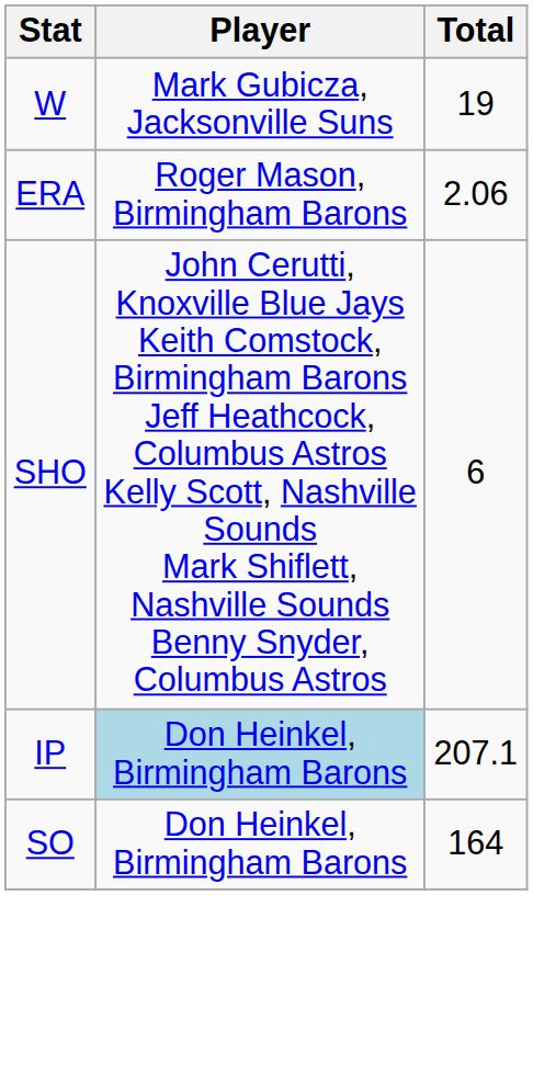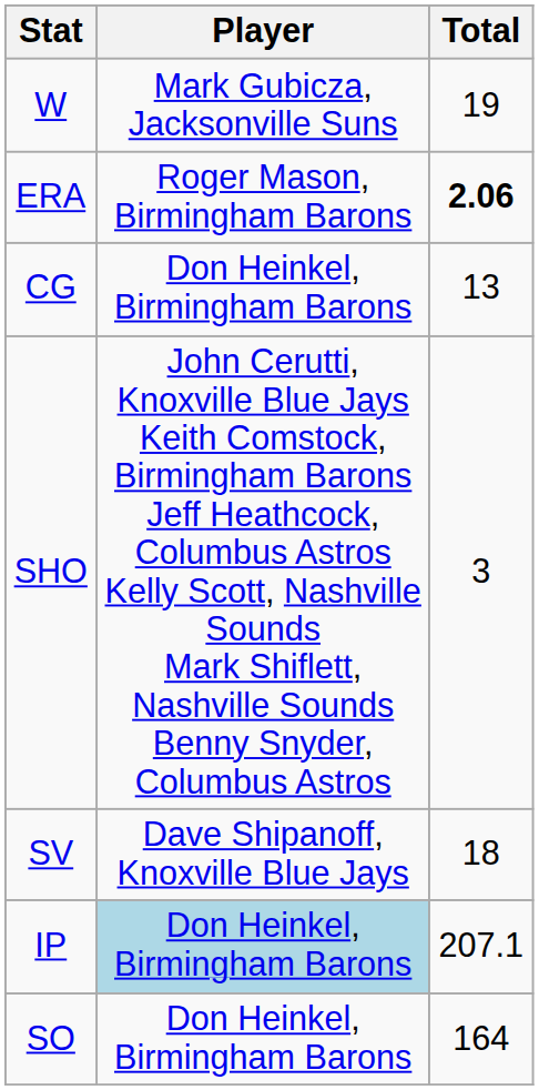ERA | Total: normal -> bold
+ row: CG | Don Heinkel, Birmingham Barons | 13
SHO | Total: 6 -> 3
+ row: SV | Dave Shipanoff, Knoxville Blue Jays | 18
